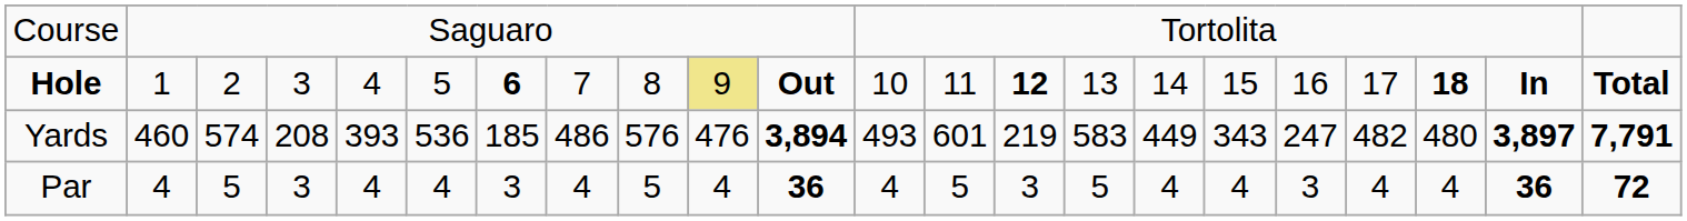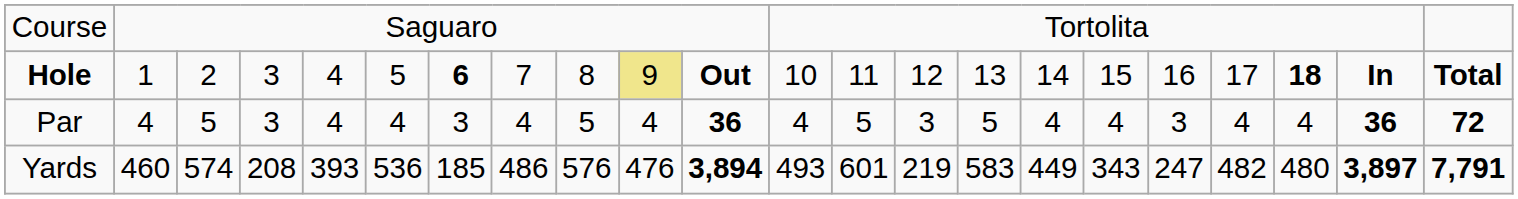Hole | column 14: bold -> normal
rows swapped: Yards <-> Par
